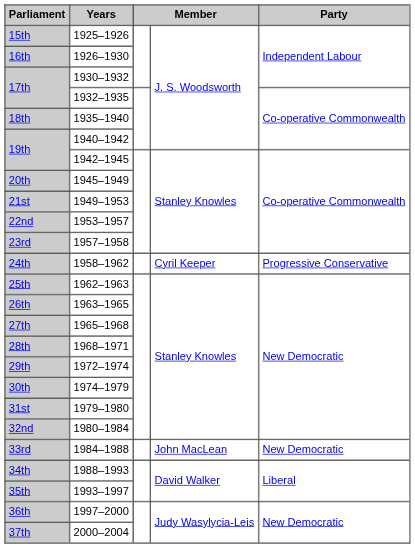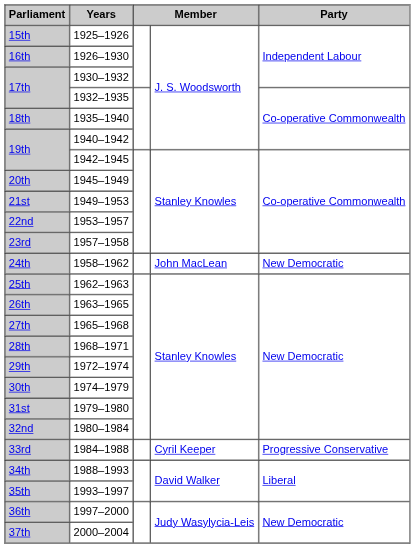24th | column 4: Cyril Keeper -> John MacLean
24th | Party: Progressive Conservative -> New Democratic
33rd | column 4: John MacLean -> Cyril Keeper
33rd | Party: New Democratic -> Progressive Conservative
